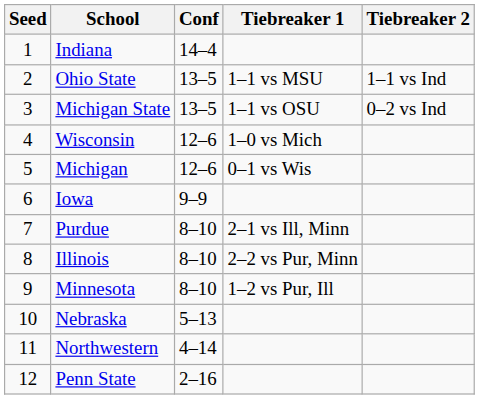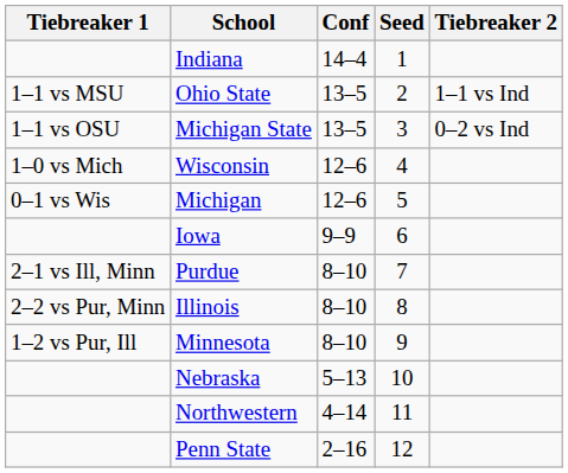columns swapped: Seed <-> Tiebreaker 1
